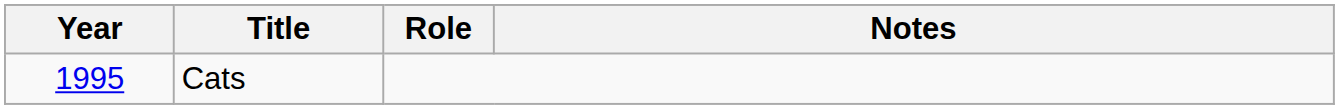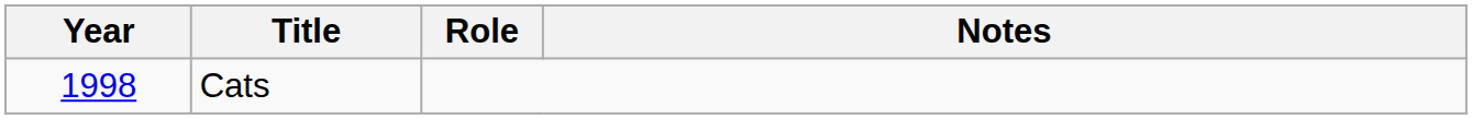Cats | Year: 1995 -> 1998
